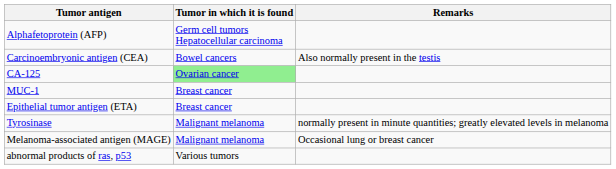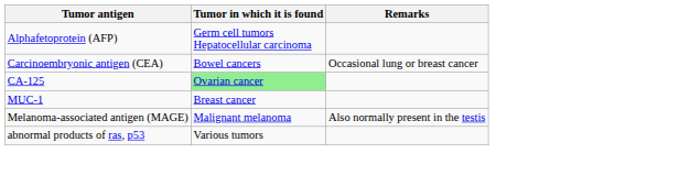Carcinoembryonic antigen (CEA) | Remarks: Also normally present in the testis -> Occasional lung or breast cancer
- row: Epithelial tumor antigen (ETA) | Breast cancer
- row: Tyrosinase | Malignant melanoma | normally present in minute quantities; greatly elevated levels in melanoma
Melanoma-associated antigen (MAGE) | Remarks: Occasional lung or breast cancer -> Also normally present in the testis
